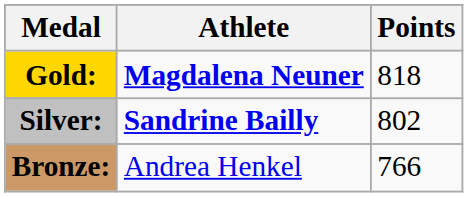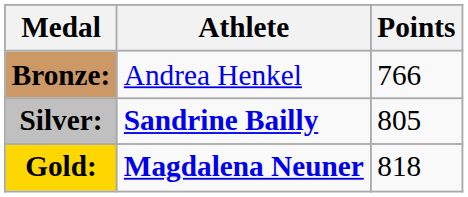rows swapped: Gold: <-> Bronze:
Silver: | Points: 802 -> 805
